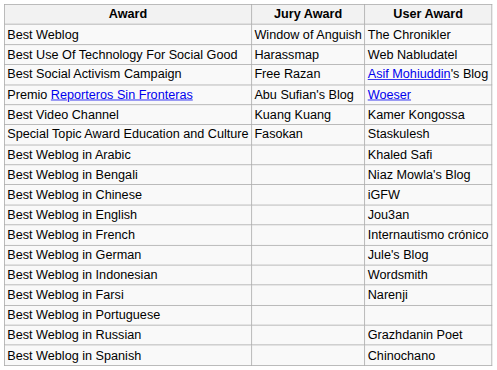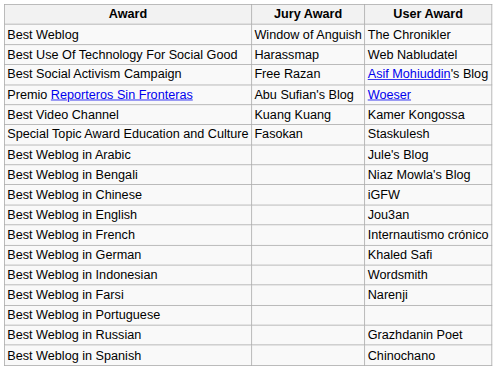Best Weblog in Arabic | User Award: Khaled Safi -> Jule's Blog
Best Weblog in German | User Award: Jule's Blog -> Khaled Safi
